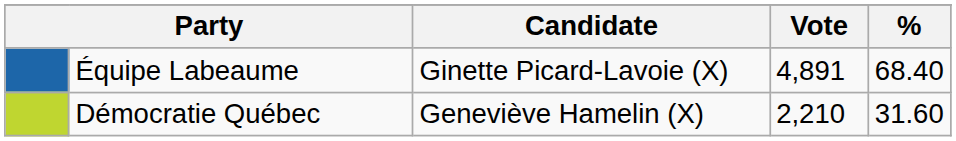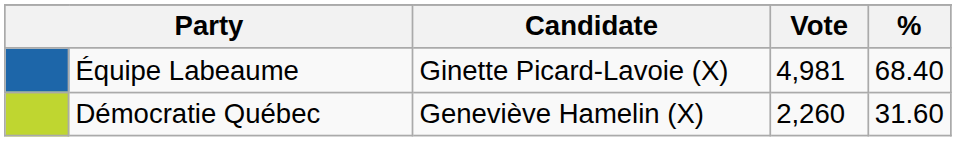Équipe Labeaume | Vote: 4,891 -> 4,981
Démocratie Québec | Vote: 2,210 -> 2,260
